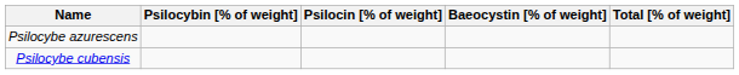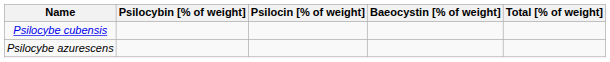rows swapped: Psilocybe azurescens <-> Psilocybe cubensis
